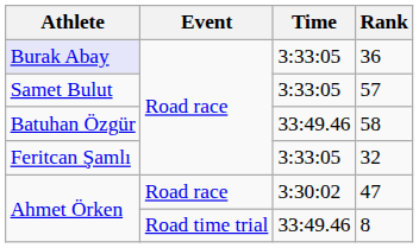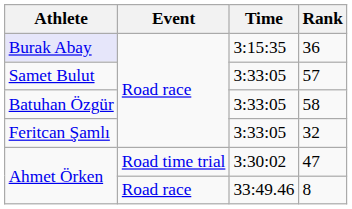36 | Time: 3:33:05 -> 3:15:35
58 | Time: 33:49.46 -> 3:33:05
47 | Event: Road race -> Road time trial
8 | Event: Road time trial -> Road race
